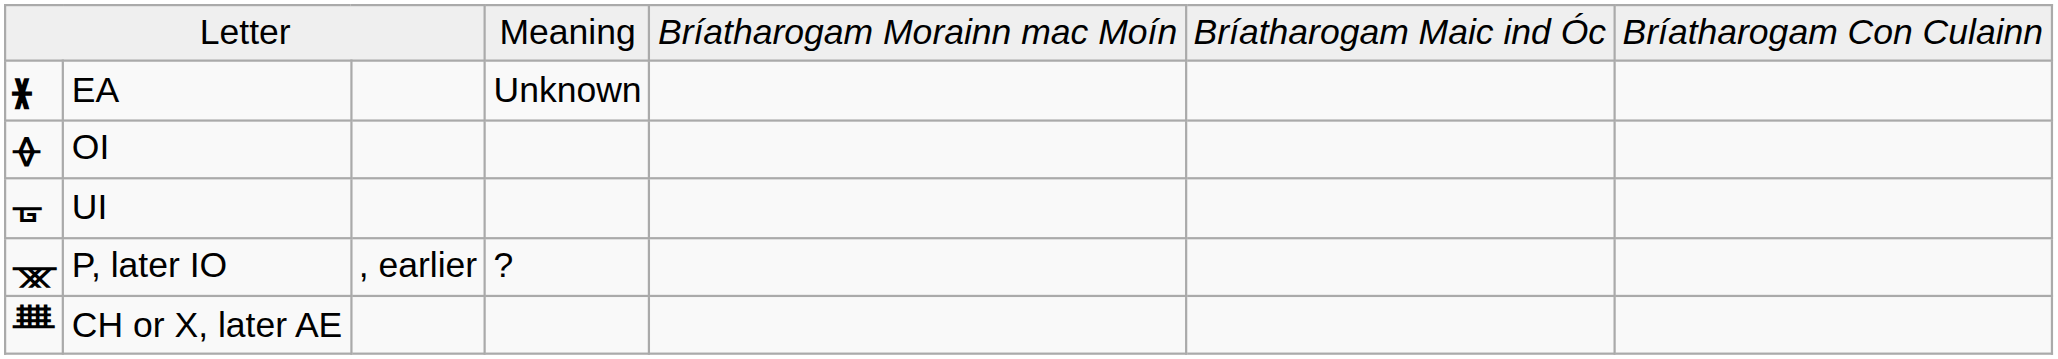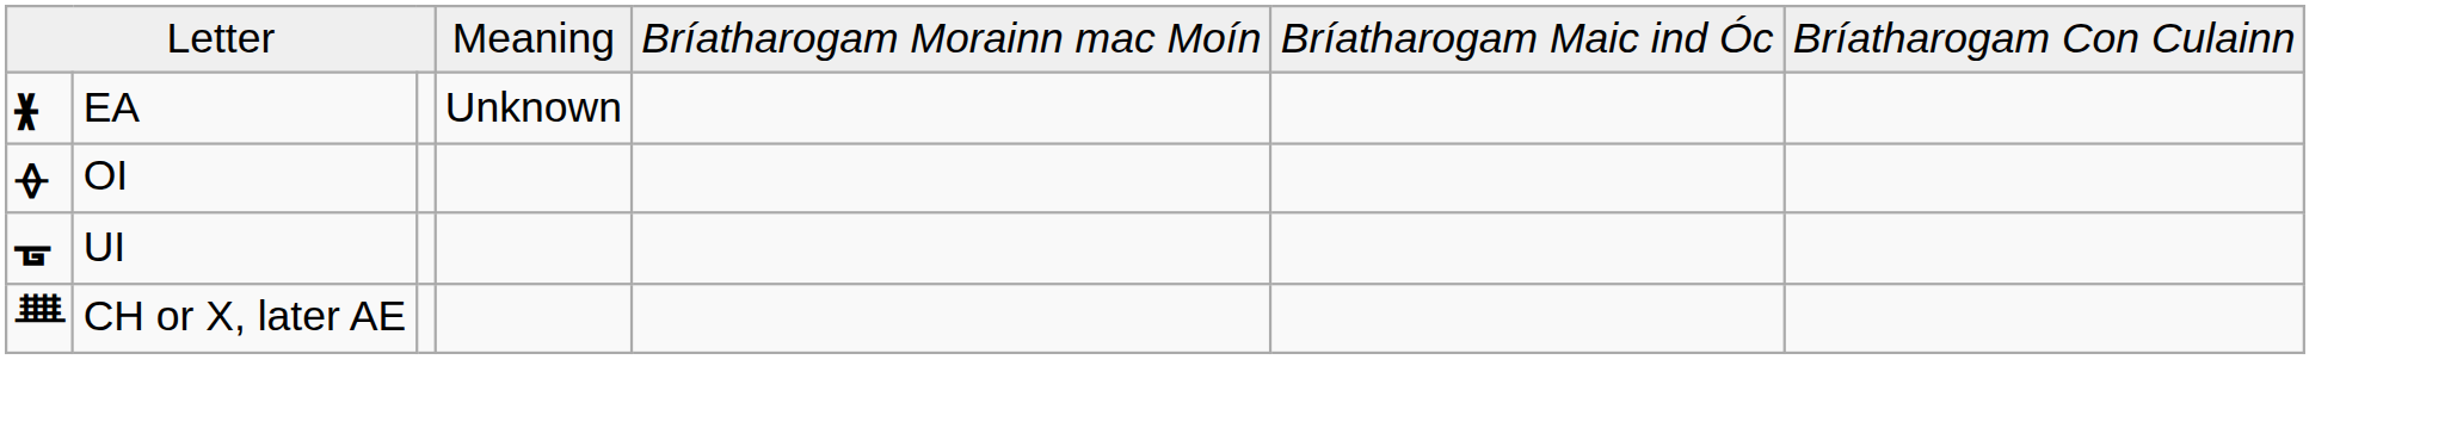UI | column 1: normal -> bold
- row: ᚘ | P, later IO | , earlier | ?
